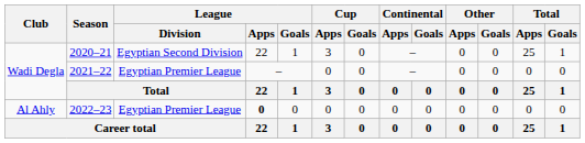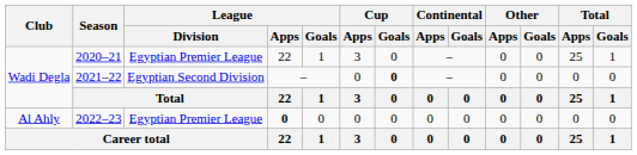2020–21 | League / Division: Egyptian Second Division -> Egyptian Premier League
2021–22 | League / Division: Egyptian Premier League -> Egyptian Second Division
2021–22 | Cup / Goals: normal -> bold
